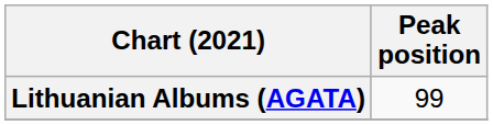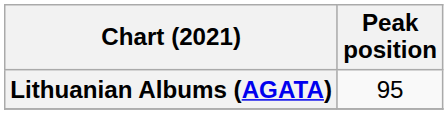Lithuanian Albums (AGATA) | Peak position: 99 -> 95
